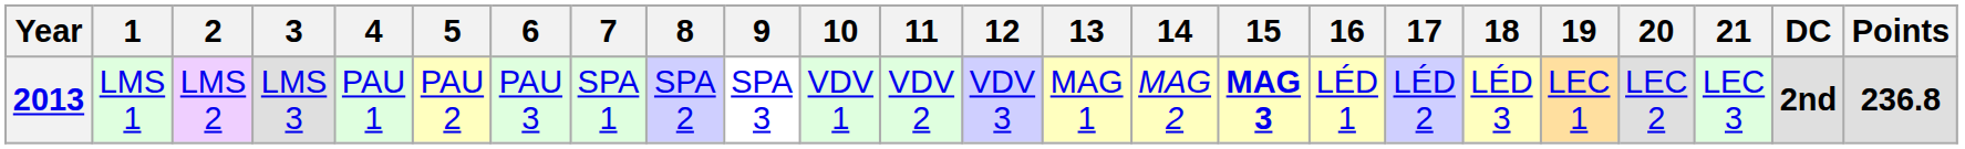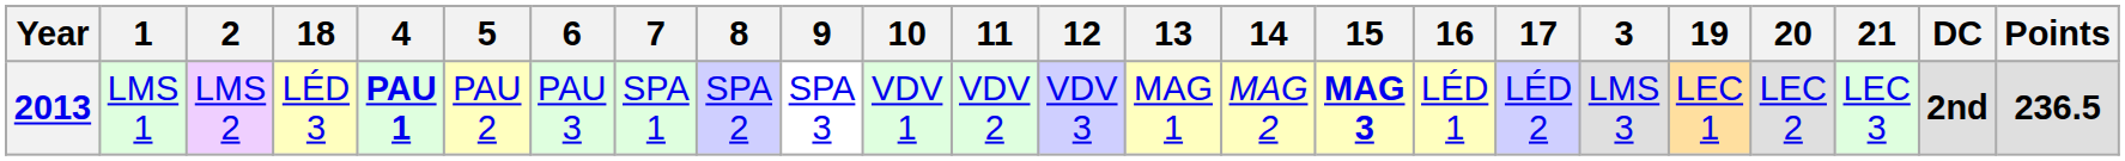columns swapped: 3 <-> 18
2013 | 4: normal -> bold
2013 | Points: 236.8 -> 236.5
